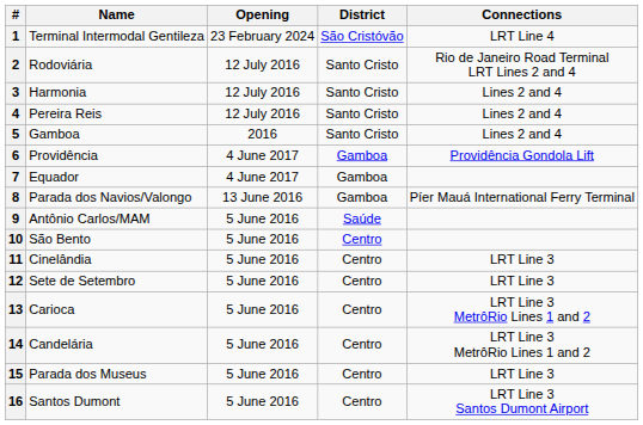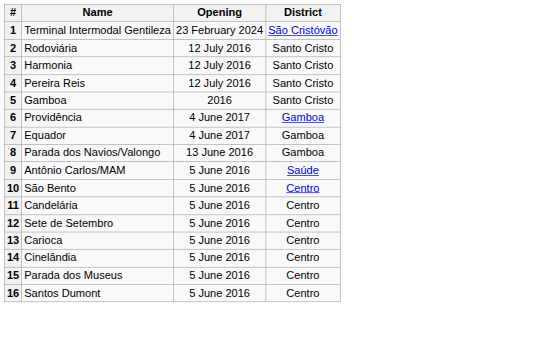- column: Connections | LRT Line 4 | Rio de Janeiro Road Terminal LRT Lines 2 and 4 | Lines 2 and 4 | Lines 2 and 4 | Lines 2 and 4 | Providência Gondola Lift | Píer Mauá International Ferry Terminal | LRT Line 3 | LRT Line 3 | LRT Line 3 MetrôRio Lines 1 and 2 | LRT Line 3 MetrôRio Lines 1 and 2 | LRT Line 3 | LRT Line 3 Santos Dumont Airport
11 | Name: Cinelândia -> Candelária
14 | Name: Candelária -> Cinelândia
